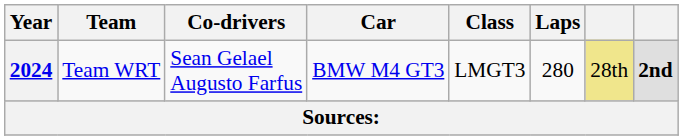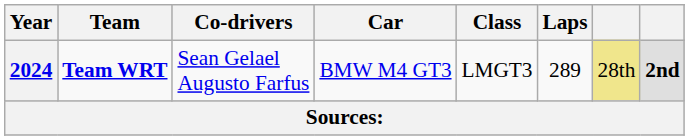2024 | Team: normal -> bold
2024 | Laps: 280 -> 289
